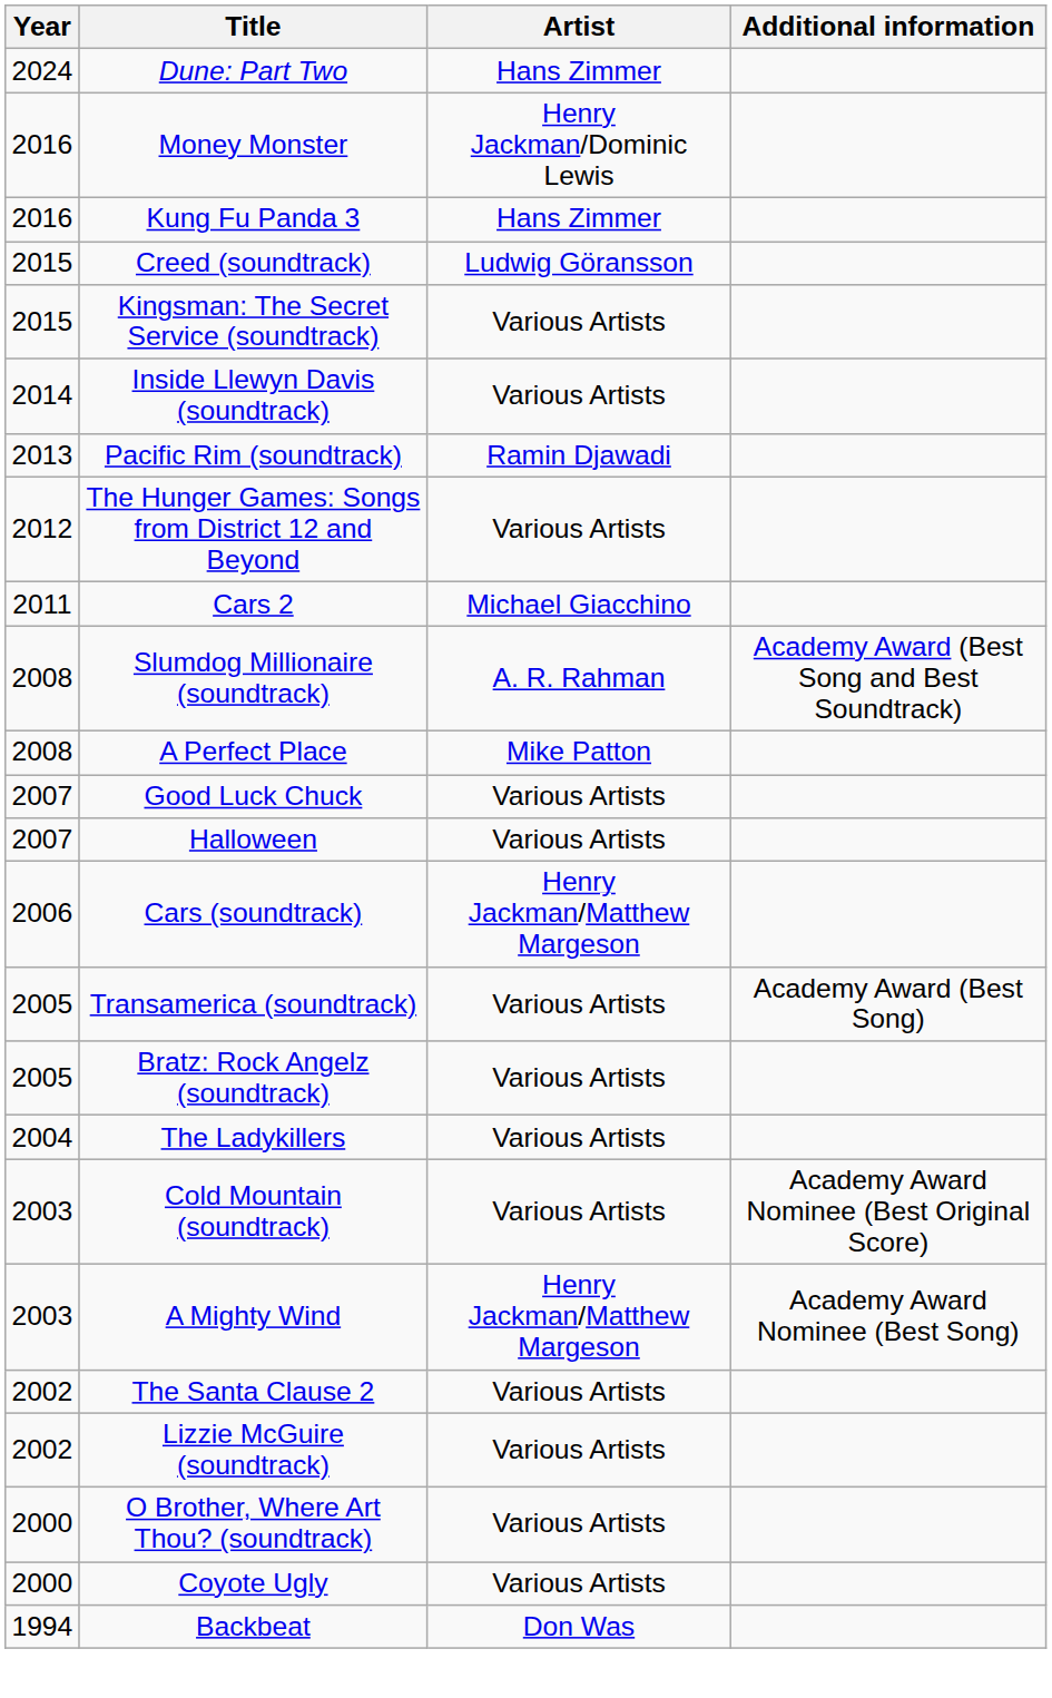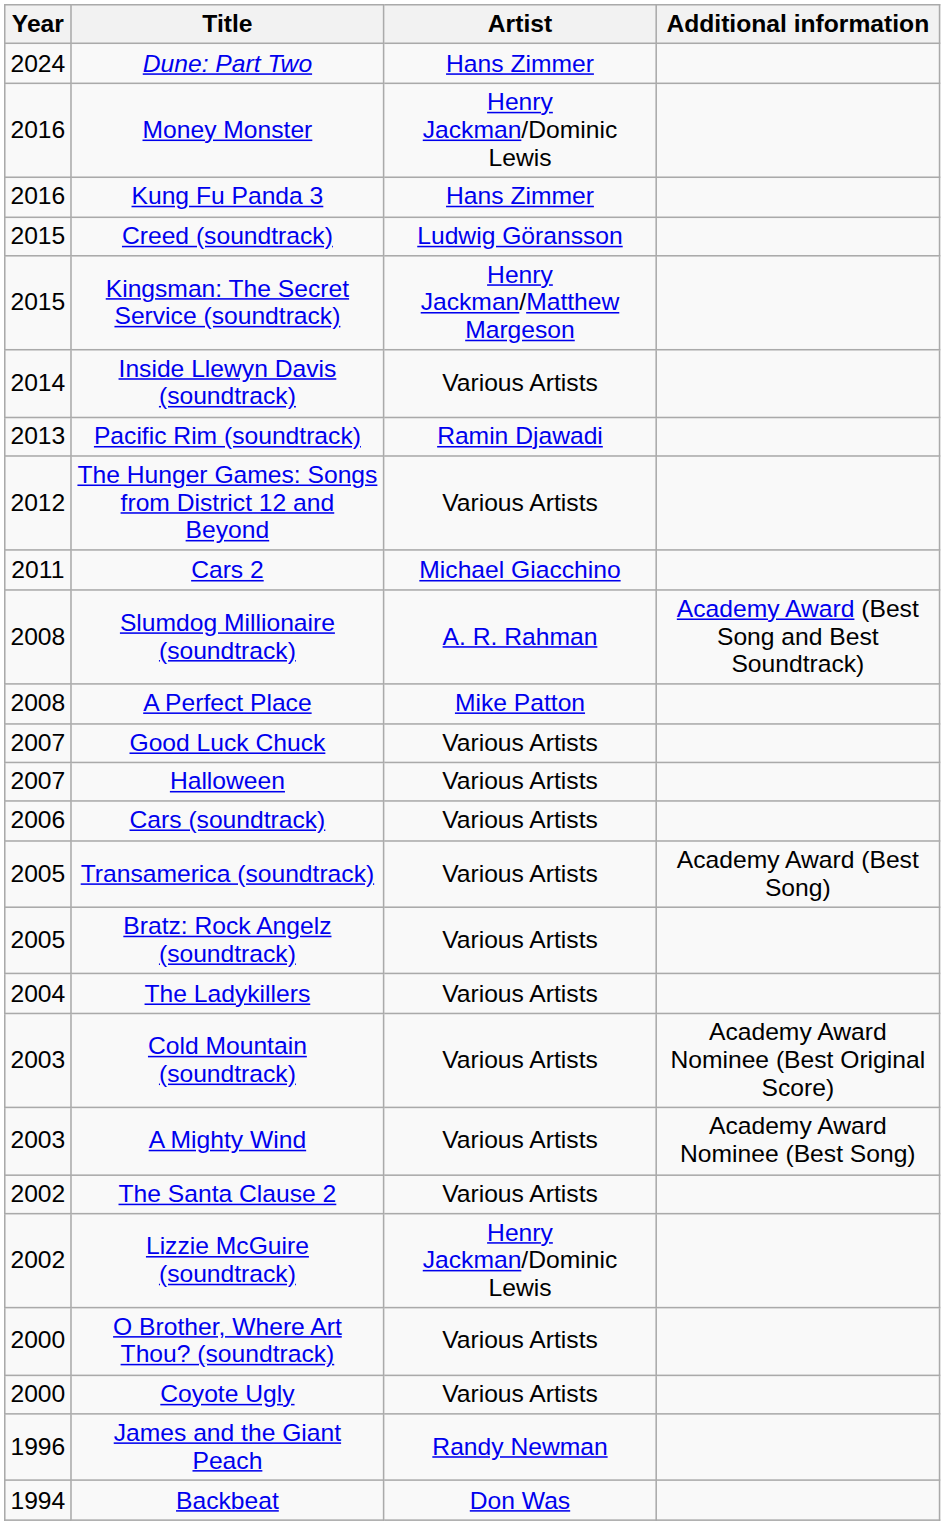Kingsman: The Secret Service (soundtrack) | Artist: Various Artists -> Henry Jackman/Matthew Margeson
Cars (soundtrack) | Artist: Henry Jackman/Matthew Margeson -> Various Artists
A Mighty Wind | Artist: Henry Jackman/Matthew Margeson -> Various Artists
Lizzie McGuire (soundtrack) | Artist: Various Artists -> Henry Jackman/Dominic Lewis
+ row: 1996 | James and the Giant Peach | Randy Newman
